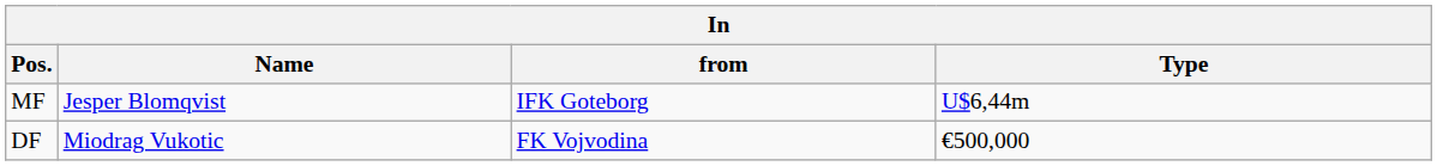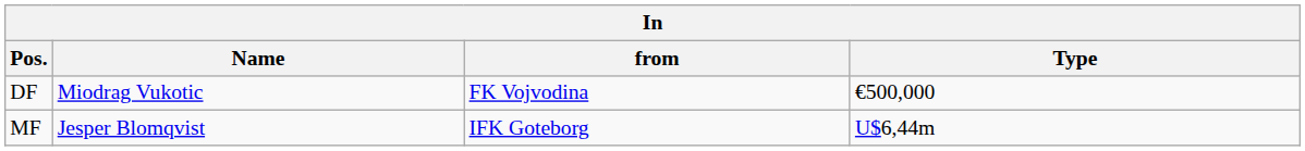rows swapped: MF <-> DF
